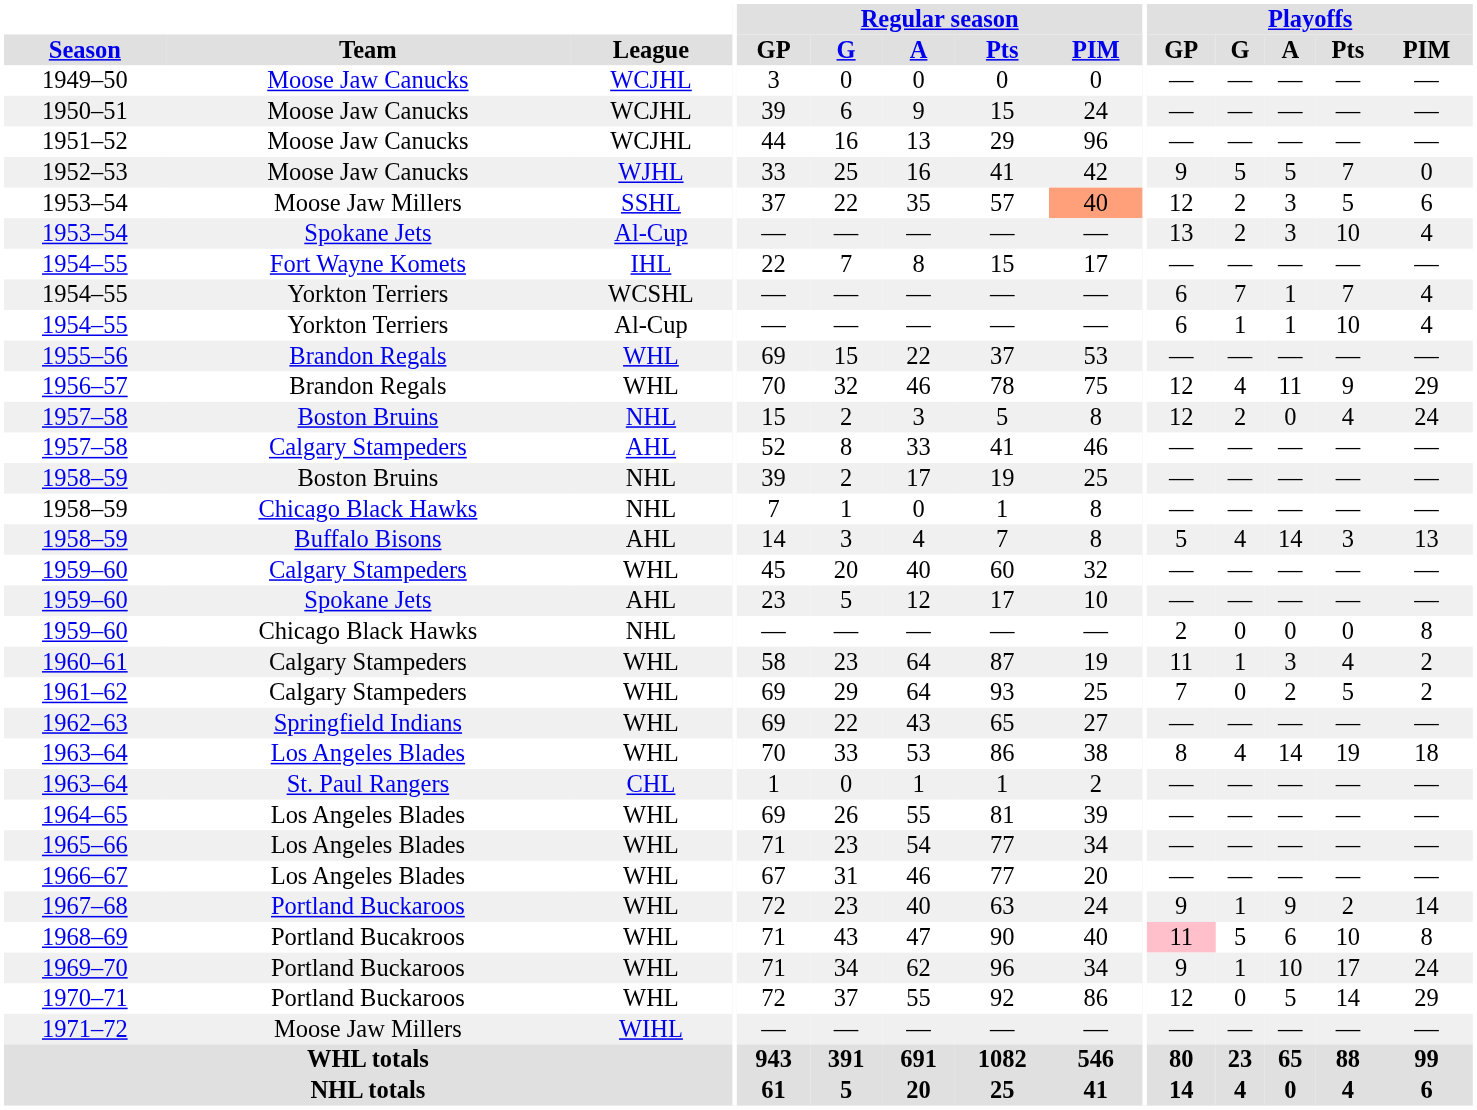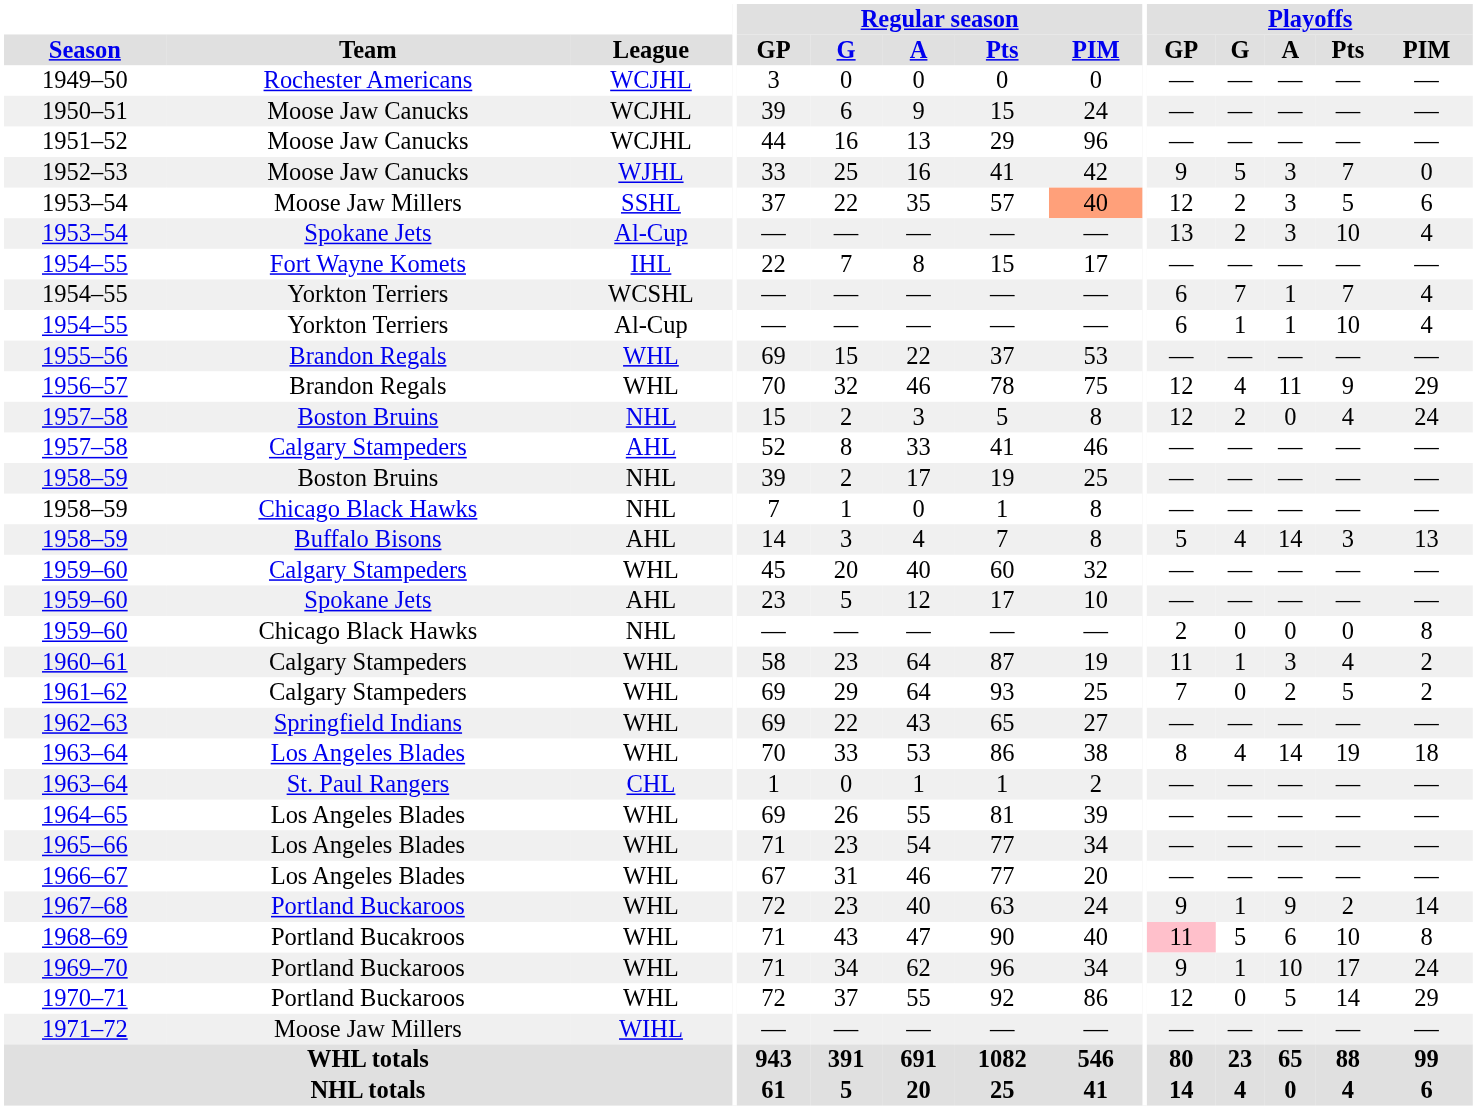1949–50 | Team: Moose Jaw Canucks -> Rochester Americans
1952–53 | Playoffs / A: 5 -> 3
